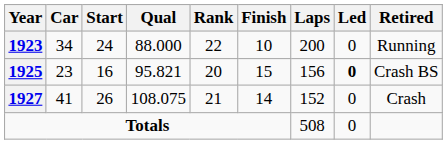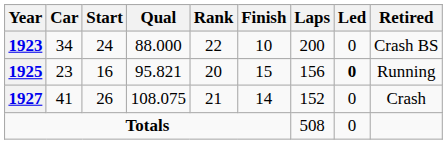1923 | Retired: Running -> Crash BS
1925 | Retired: Crash BS -> Running
